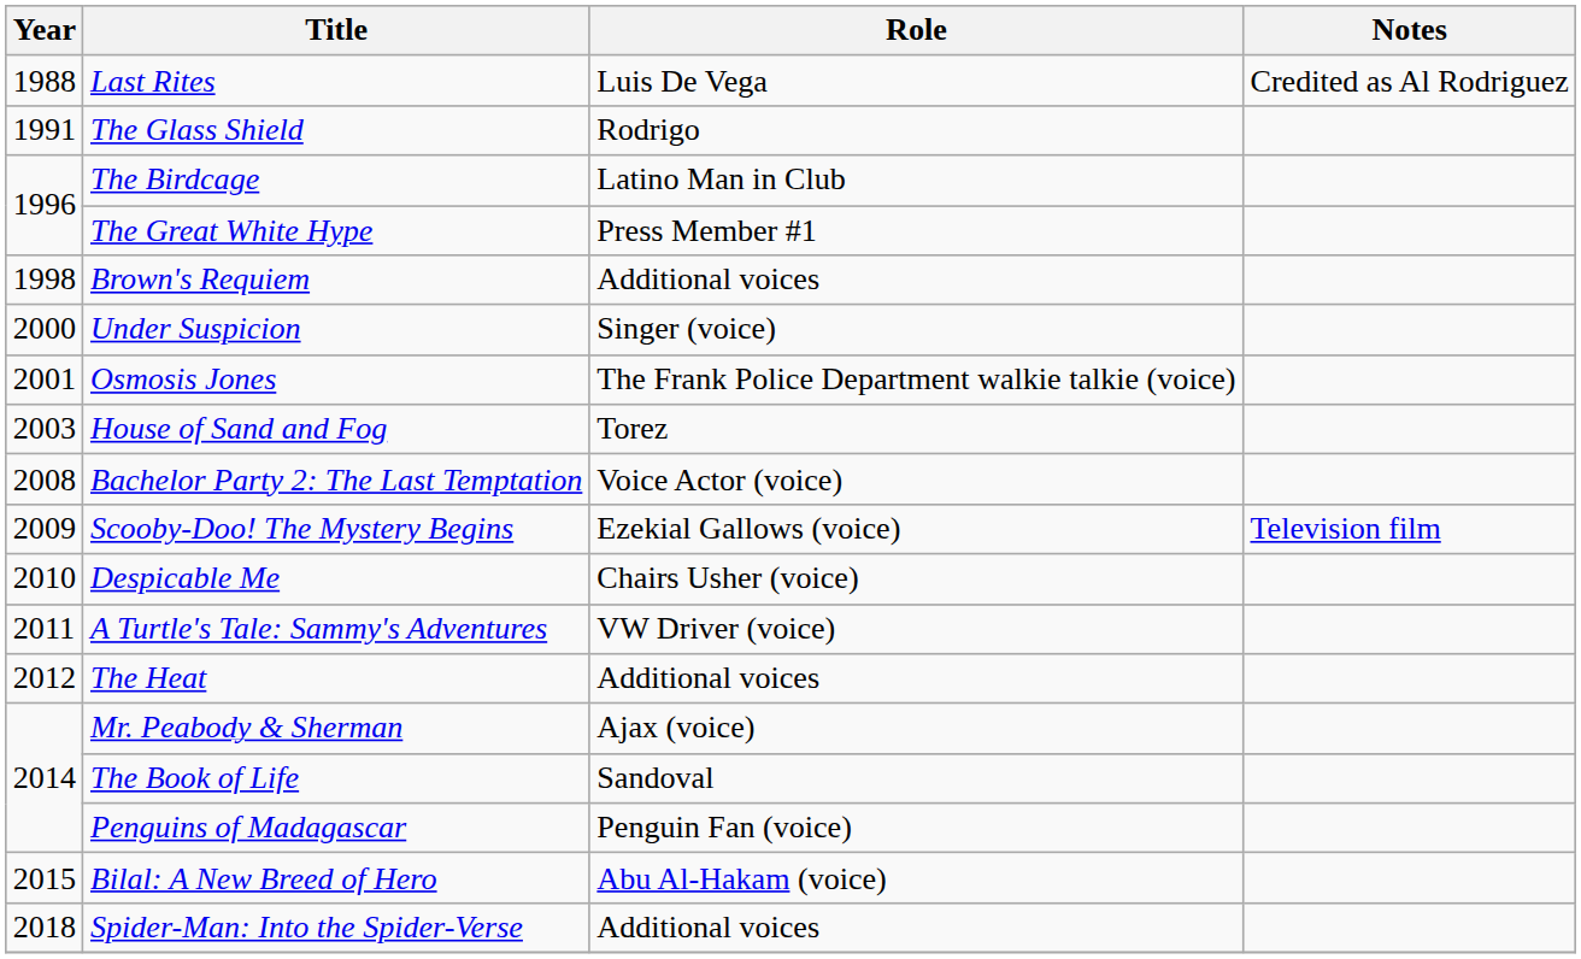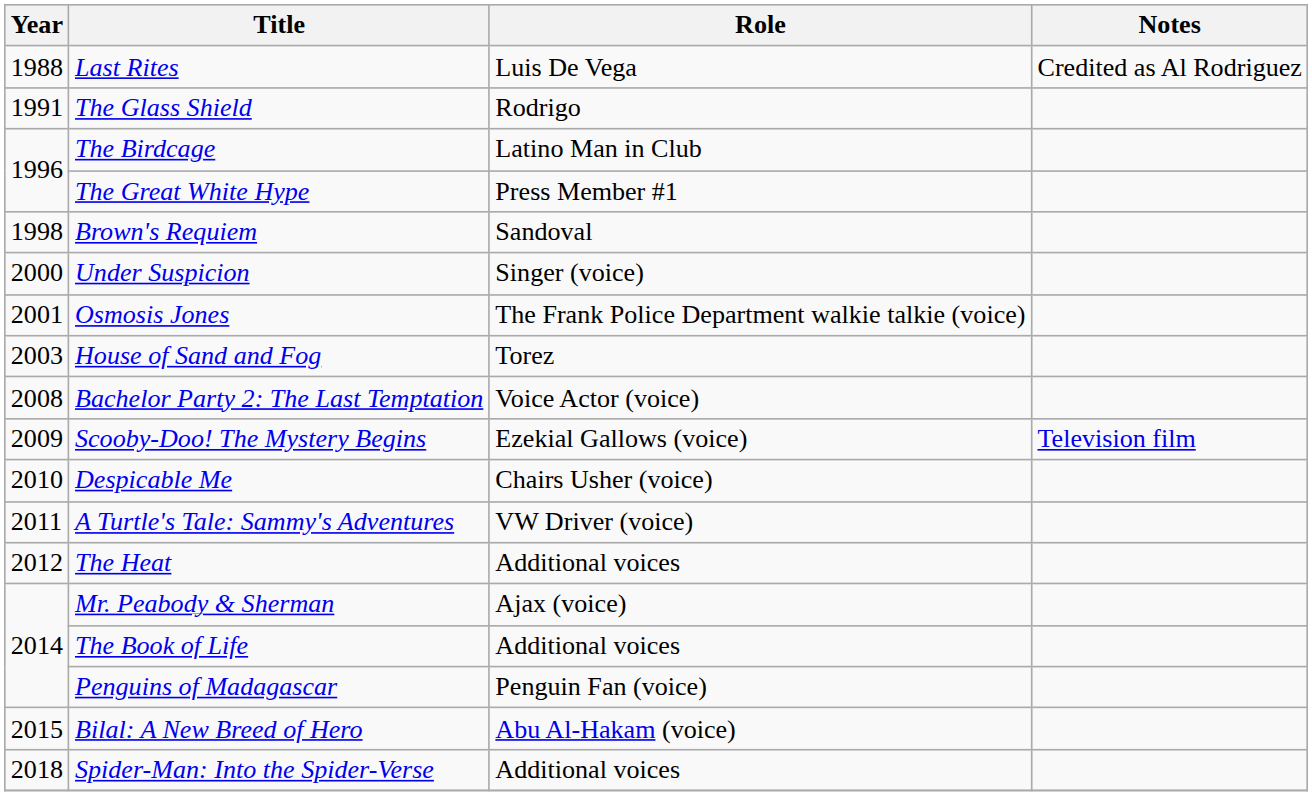Brown's Requiem | Role: Additional voices -> Sandoval
The Book of Life | Role: Sandoval -> Additional voices
